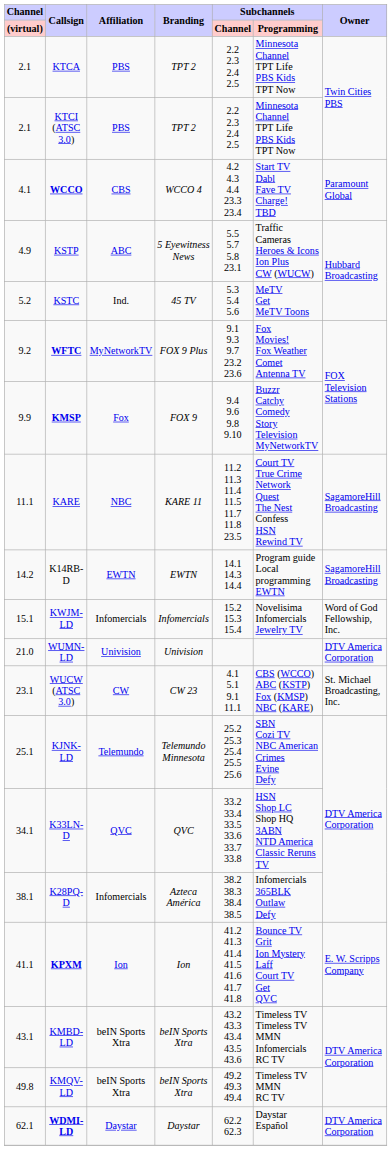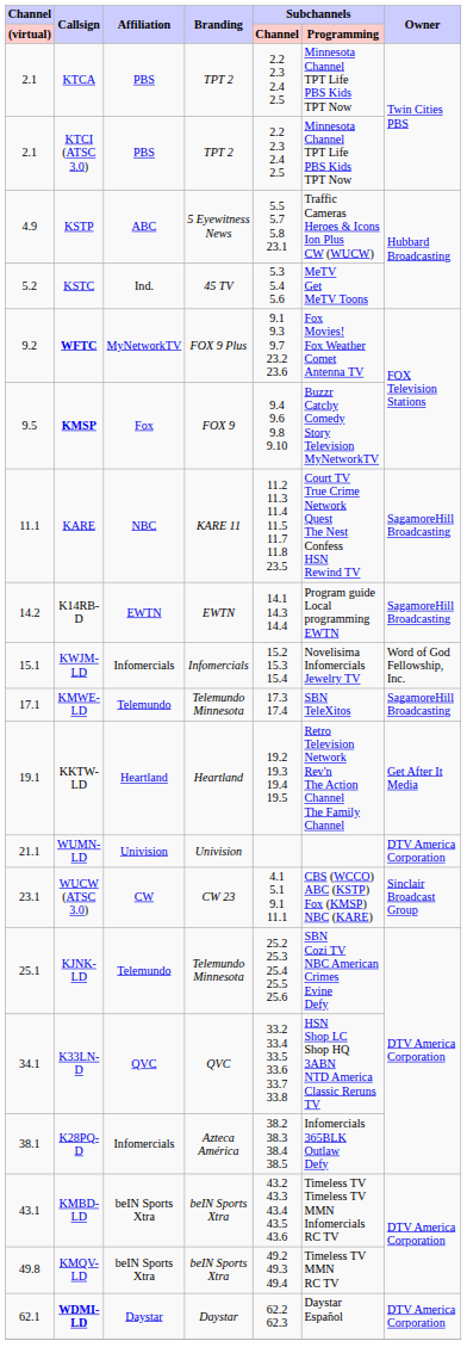- row: 4.1 | WCCO | CBS | WCCO 4 | 4.2 4.3 4.4 23.3 23.4 | Start TV Dabl Fave TV Charge! TBD | Paramount Global
KMSP | Channel / (virtual): 9.9 -> 9.5
+ row: 17.1 | KMWE-LD | Telemundo | Telemundo Minnesota | 17.3 17.4 | SBN TeleXitos | SagamoreHill Broadcasting
+ row: 19.1 | KKTW-LD | Heartland | Heartland | 19.2 19.3 19.4 19.5 | Retro Television Network Rev'n The Action Channel The Family Channel | Get After It Media
WUMN-LD | Channel / (virtual): 21.0 -> 21.1
WUCW (ATSC 3.0) | Owner: St. Michael Broadcasting, Inc. -> Sinclair Broadcast Group
- row: 41.1 | KPXM | Ion | Ion | 41.2 41.3 41.4 41.5 41.6 41.7 41.8 | Bounce TV Grit Ion Mystery Laff Court TV Get QVC | E. W. Scripps Company
